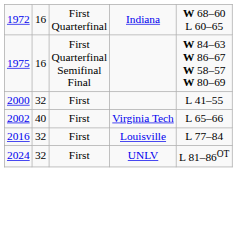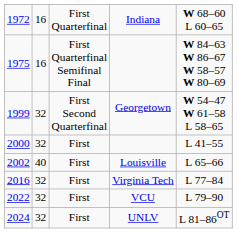+ row: 1999 | 32 | First Second Quarterfinal | Georgetown | W 54–47 W 61–58 L 58–65
2002 | column 4: Virginia Tech -> Louisville
2016 | column 4: Louisville -> Virginia Tech
+ row: 2022 | 32 | First | VCU | L 79–90
